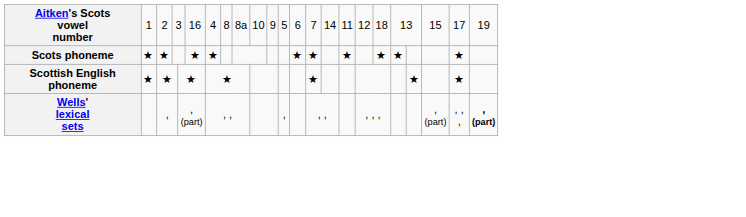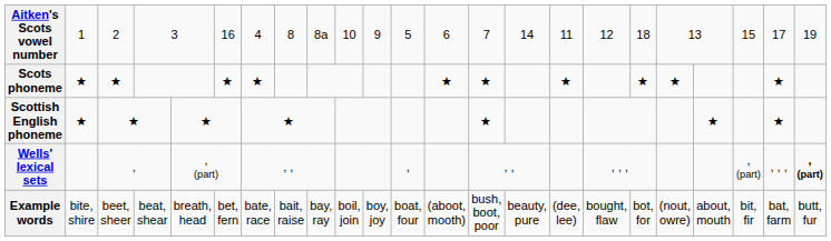+ row: Example words | bite, shire | beet, sheer | beat, shear | breath, head | bet, fern | bate, race | bait, raise | bay, ray | boil, join | boy, joy | boat, four | (aboot, mooth) | bush, boot, poor | beauty, pure | (dee, lee) | bought, flaw | bot, for | (nout, owre) | about, mouth | bit, fir | bat, farm | butt, fur
